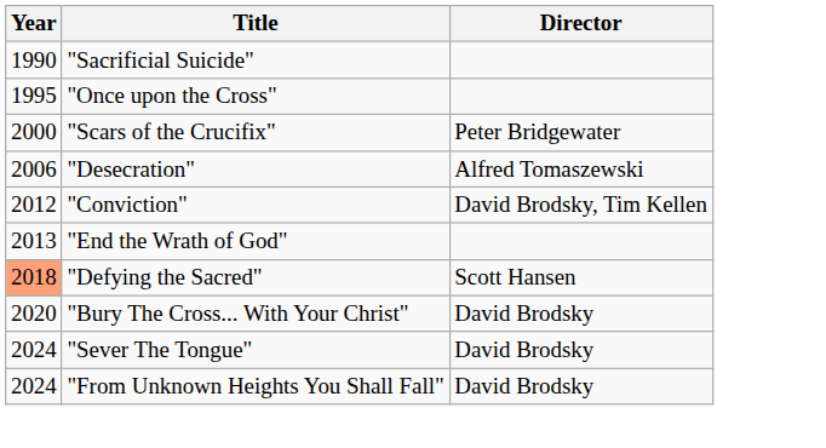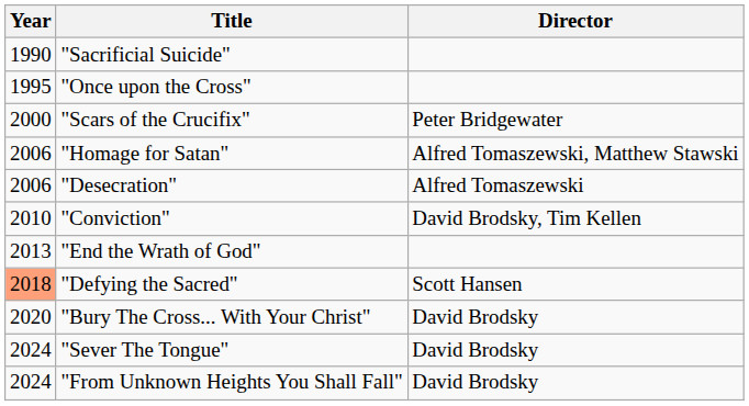+ row: 2006 | "Homage for Satan" | Alfred Tomaszewski, Matthew Stawski
"Conviction" | Year: 2012 -> 2010
